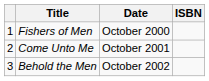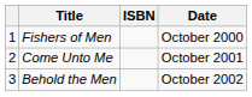columns swapped: Date <-> ISBN
